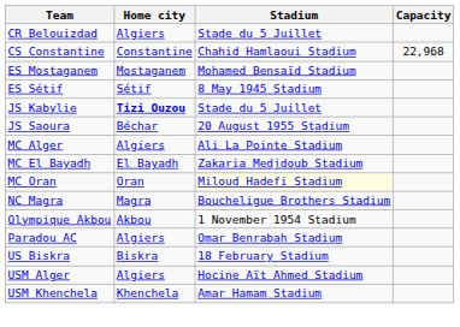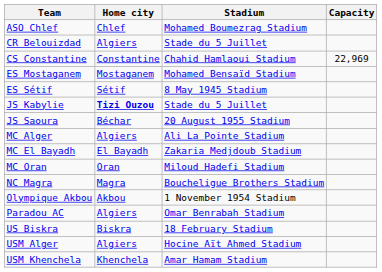+ row: ASO Chlef | Chlef | Mohamed Boumezrag Stadium
CS Constantine | Capacity: 22,968 -> 22,969
MC Oran | Stadium: lightyellow background -> no background
